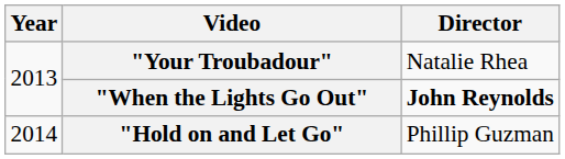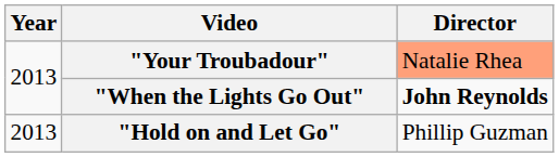"Your Troubadour" | Director: no background -> lightsalmon background
"Hold on and Let Go" | Year: 2014 -> 2013
